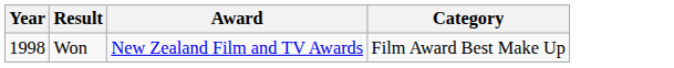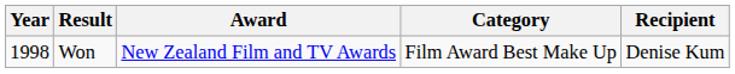+ column: Recipient | Denise Kum
